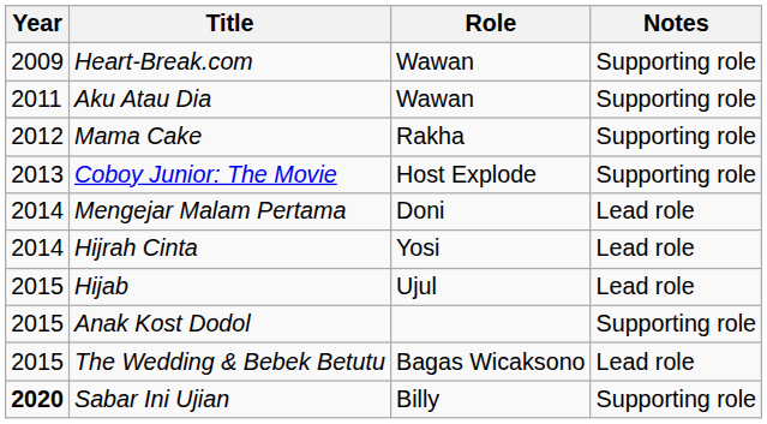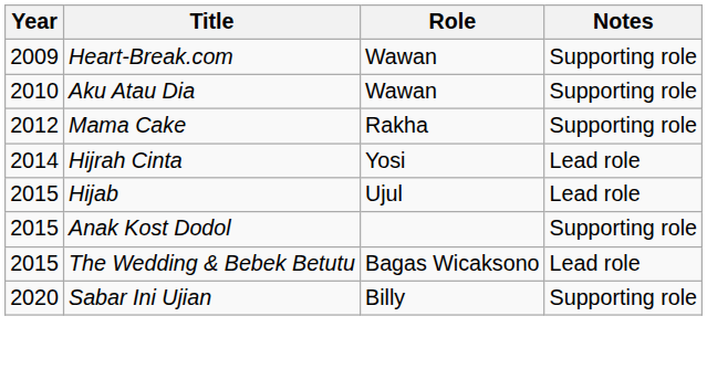Aku Atau Dia | Year: 2011 -> 2010
- row: 2013 | Coboy Junior: The Movie | Host Explode | Supporting role
- row: 2014 | Mengejar Malam Pertama | Doni | Lead role
Sabar Ini Ujian | Year: bold -> normal
